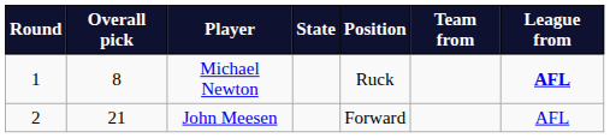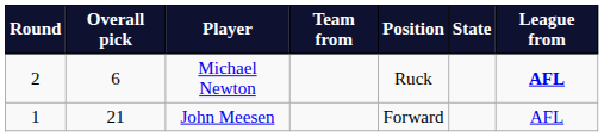columns swapped: State <-> Team from
Michael Newton | Round: 1 -> 2
Michael Newton | Overall pick: 8 -> 6
John Meesen | Round: 2 -> 1
